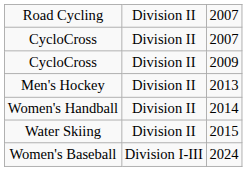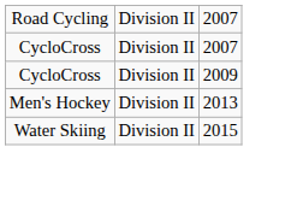- row: Women's Handball | Division II | 2014
- row: Women's Baseball | Division I-III | 2024
